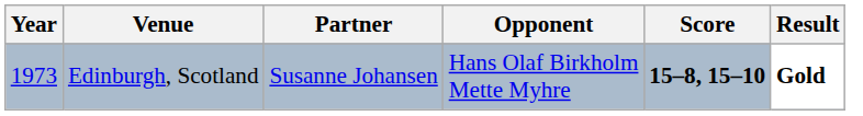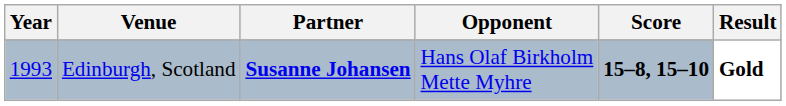Edinburgh, Scotland | Year: 1973 -> 1993
Edinburgh, Scotland | Partner: normal -> bold
